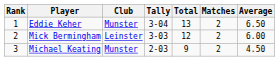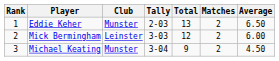Eddie Keher | Tally: 3-04 -> 2-03
Michael Keating | Tally: 2-03 -> 3-04
